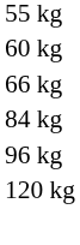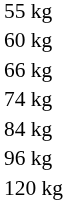+ row: 74 kg
